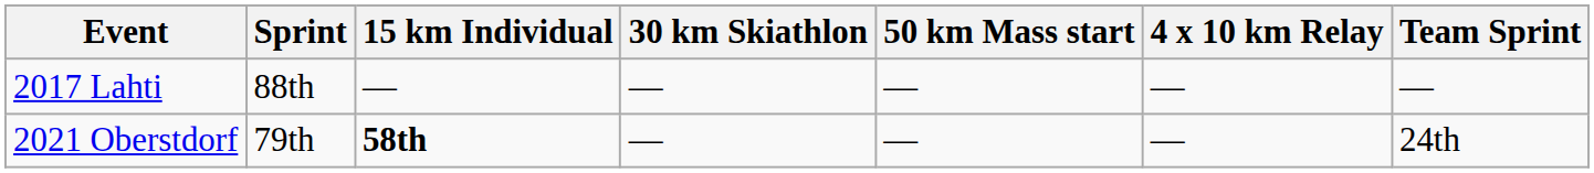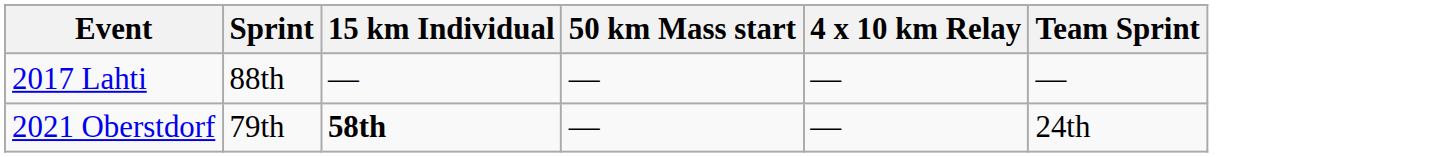- column: 30 km Skiathlon | — | —
